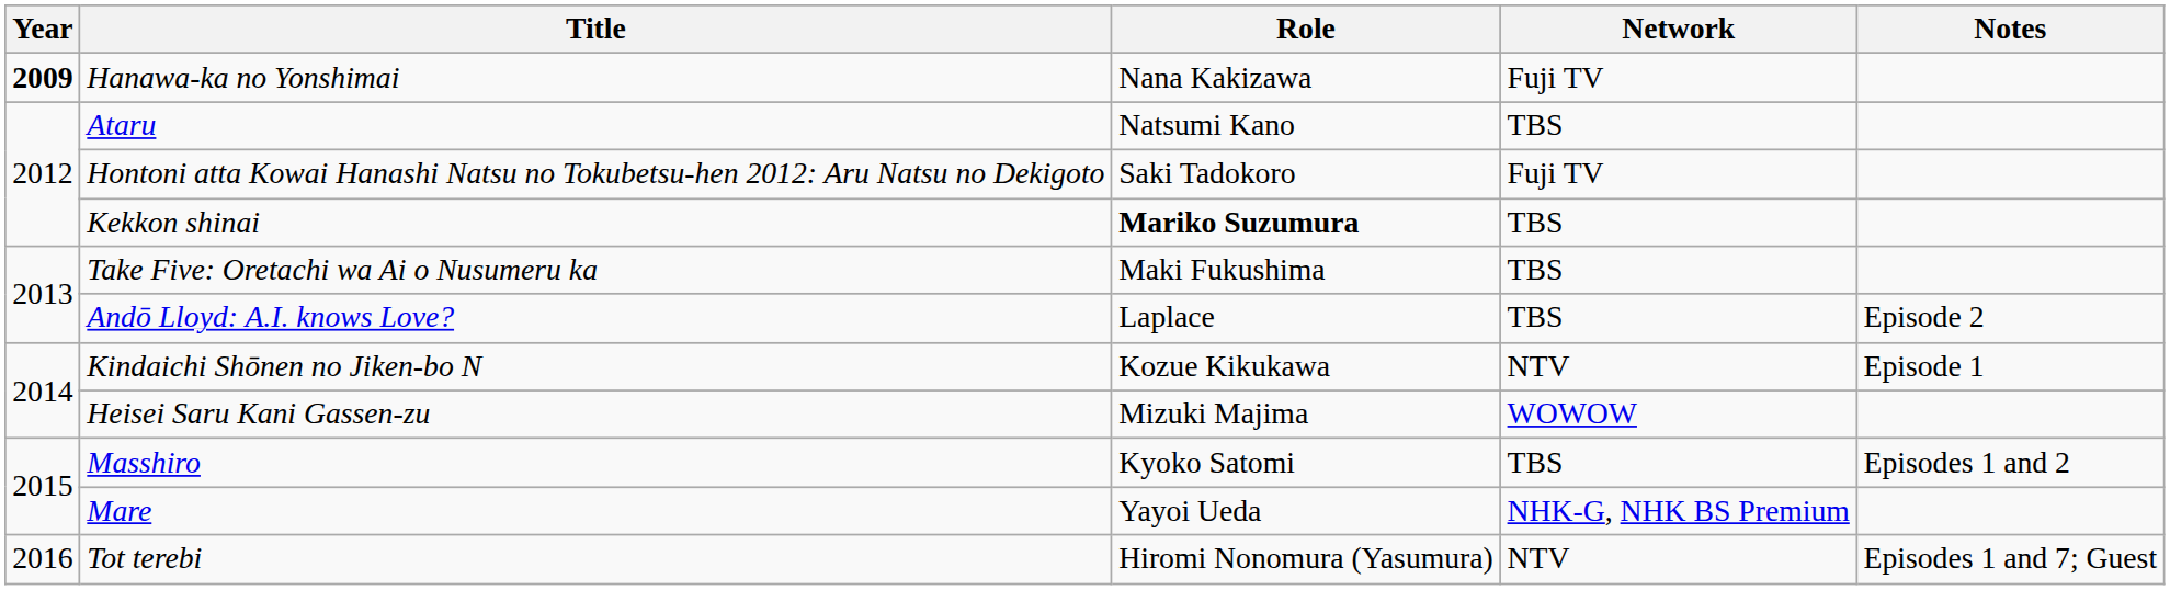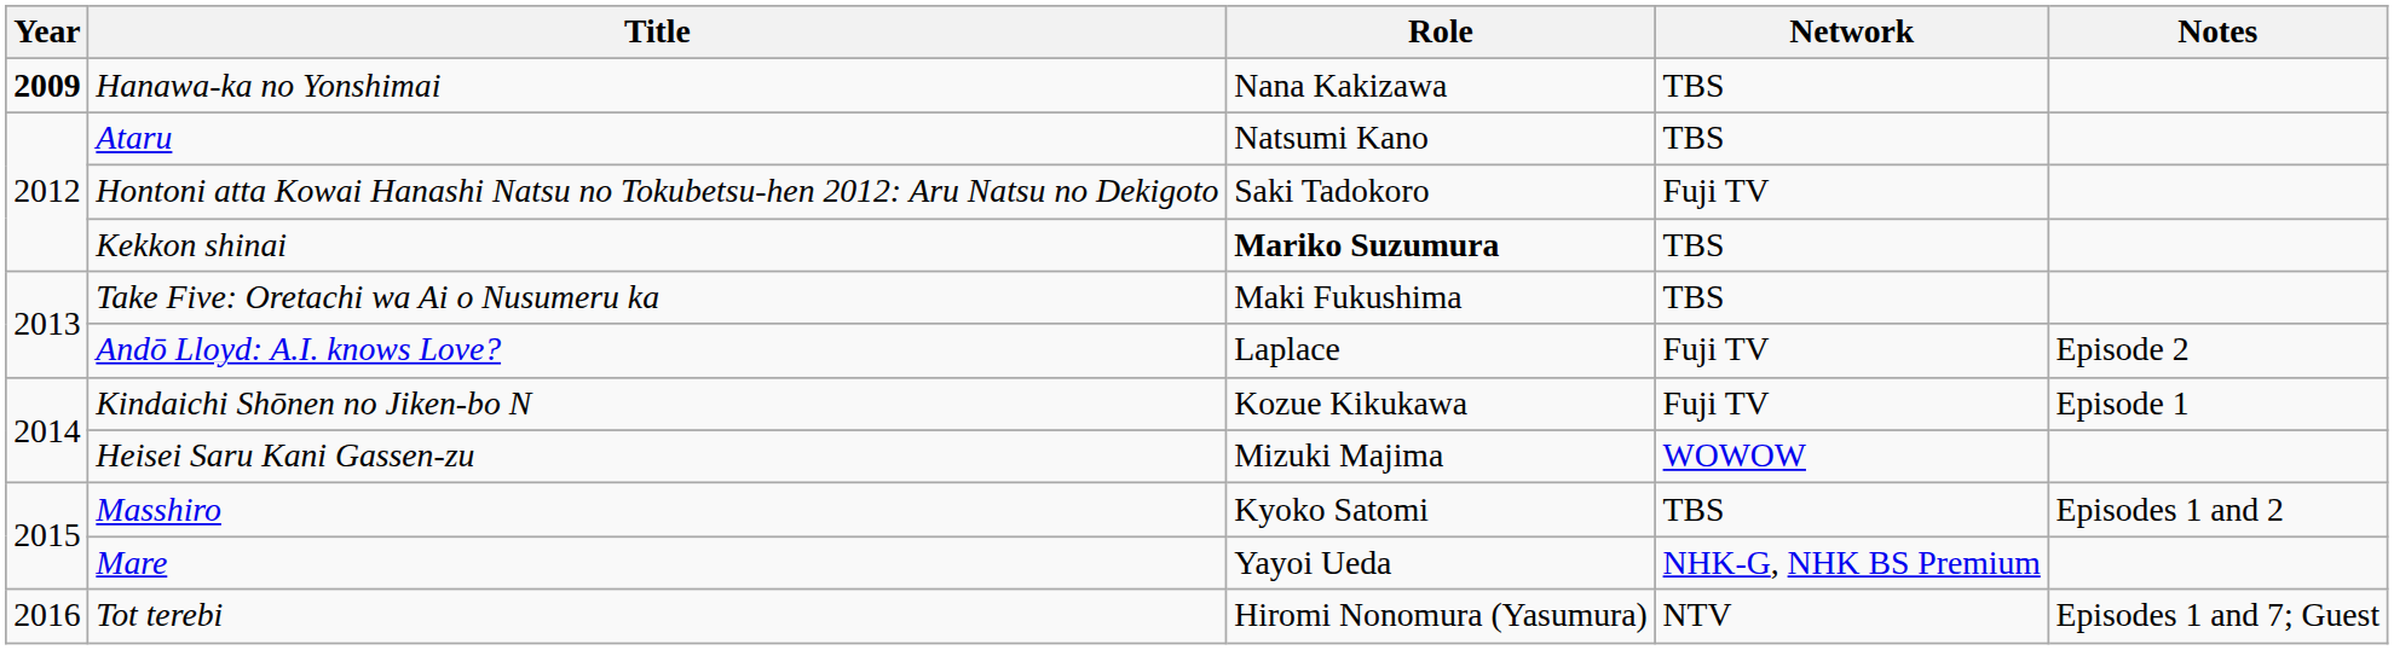Hanawa-ka no Yonshimai | Network: Fuji TV -> TBS
Andō Lloyd: A.I. knows Love? | Network: TBS -> Fuji TV
Kindaichi Shōnen no Jiken-bo N | Network: NTV -> Fuji TV
